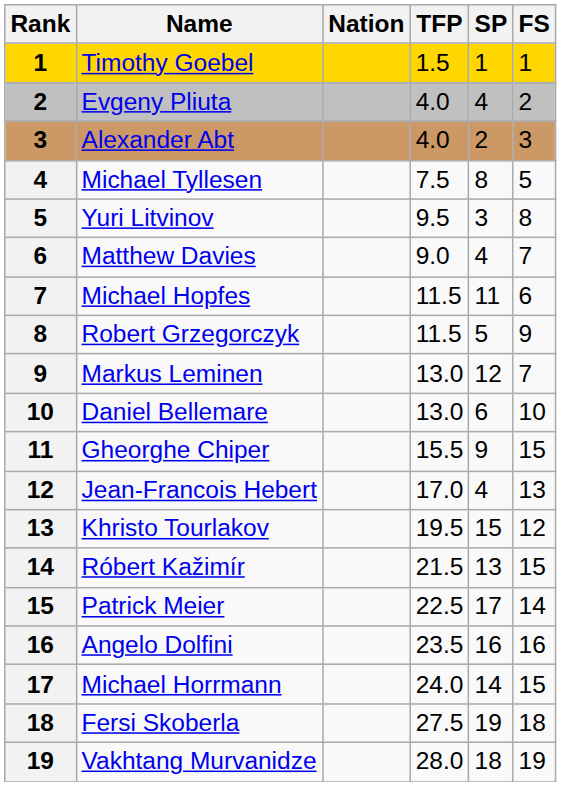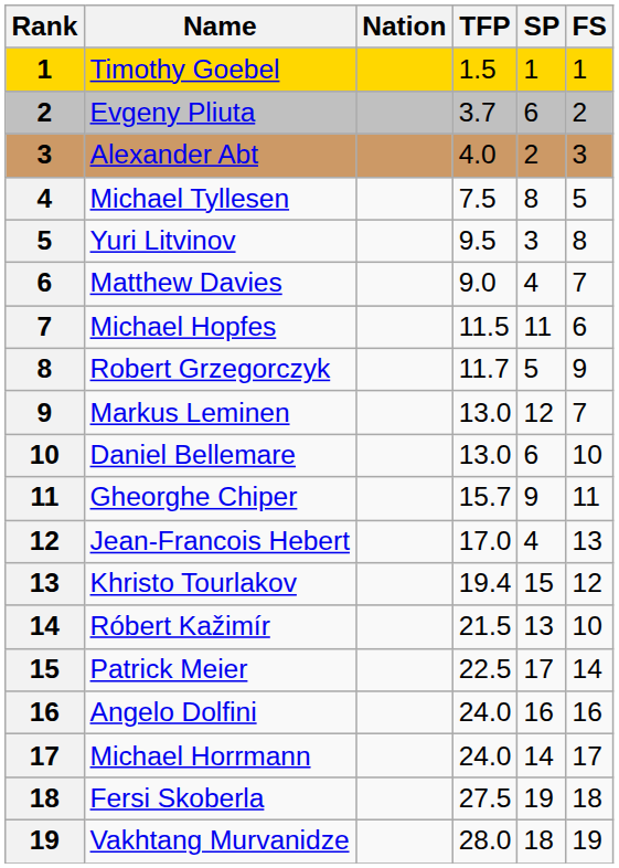Evgeny Pliuta | TFP: 4.0 -> 3.7
Evgeny Pliuta | SP: 4 -> 6
Robert Grzegorczyk | TFP: 11.5 -> 11.7
Gheorghe Chiper | TFP: 15.5 -> 15.7
Gheorghe Chiper | FS: 15 -> 11
Khristo Tourlakov | TFP: 19.5 -> 19.4
Róbert Kažimír | FS: 15 -> 10
Angelo Dolfini | TFP: 23.5 -> 24.0
Michael Horrmann | FS: 15 -> 17
